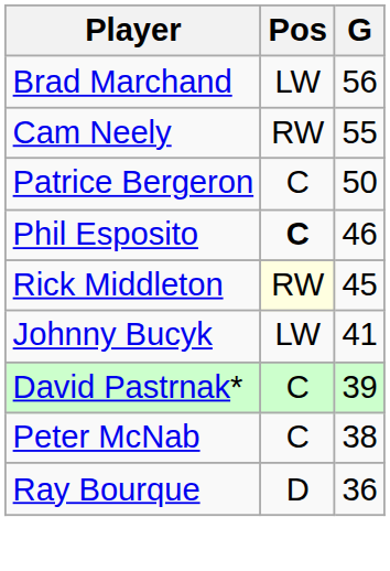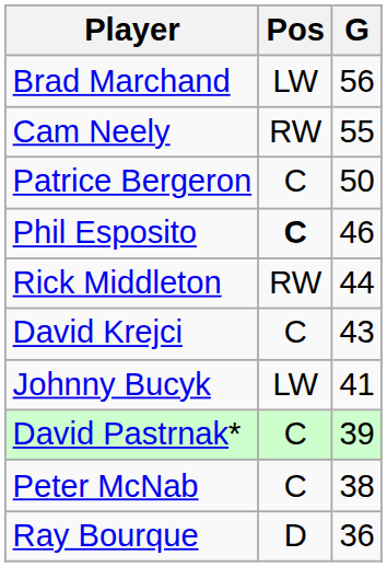Rick Middleton | Pos: lightyellow background -> no background
Rick Middleton | G: 45 -> 44
+ row: David Krejci | C | 43
